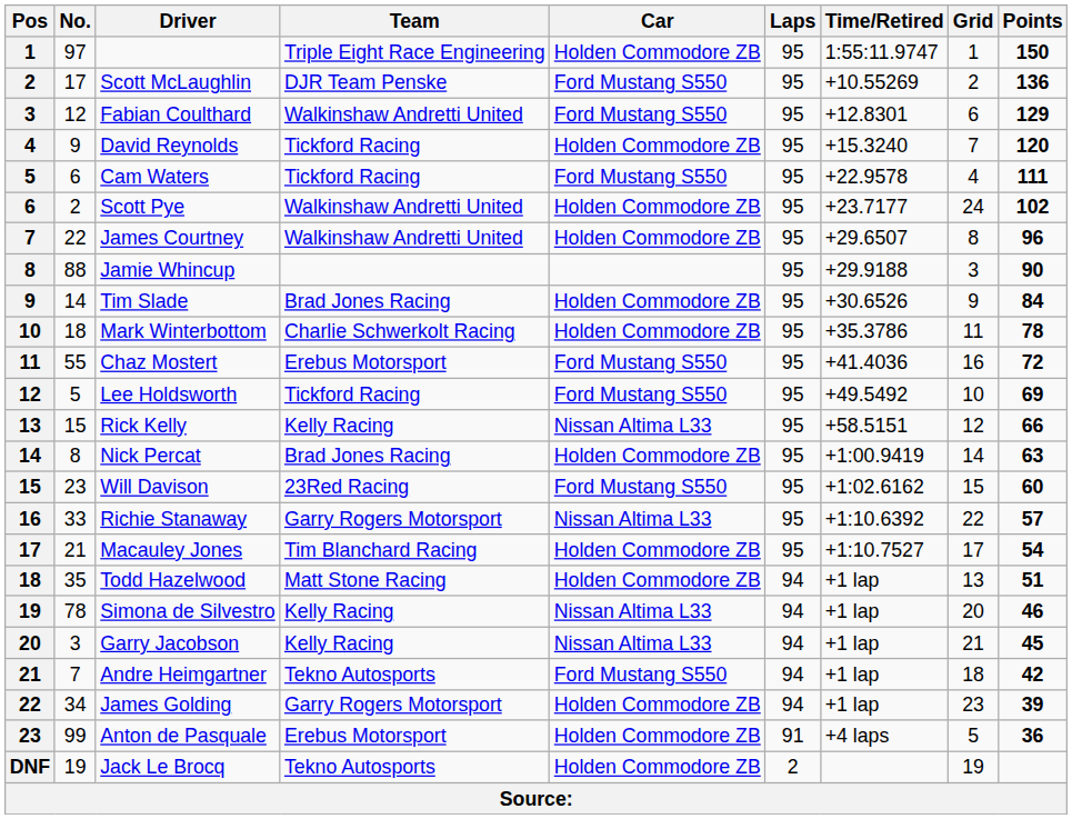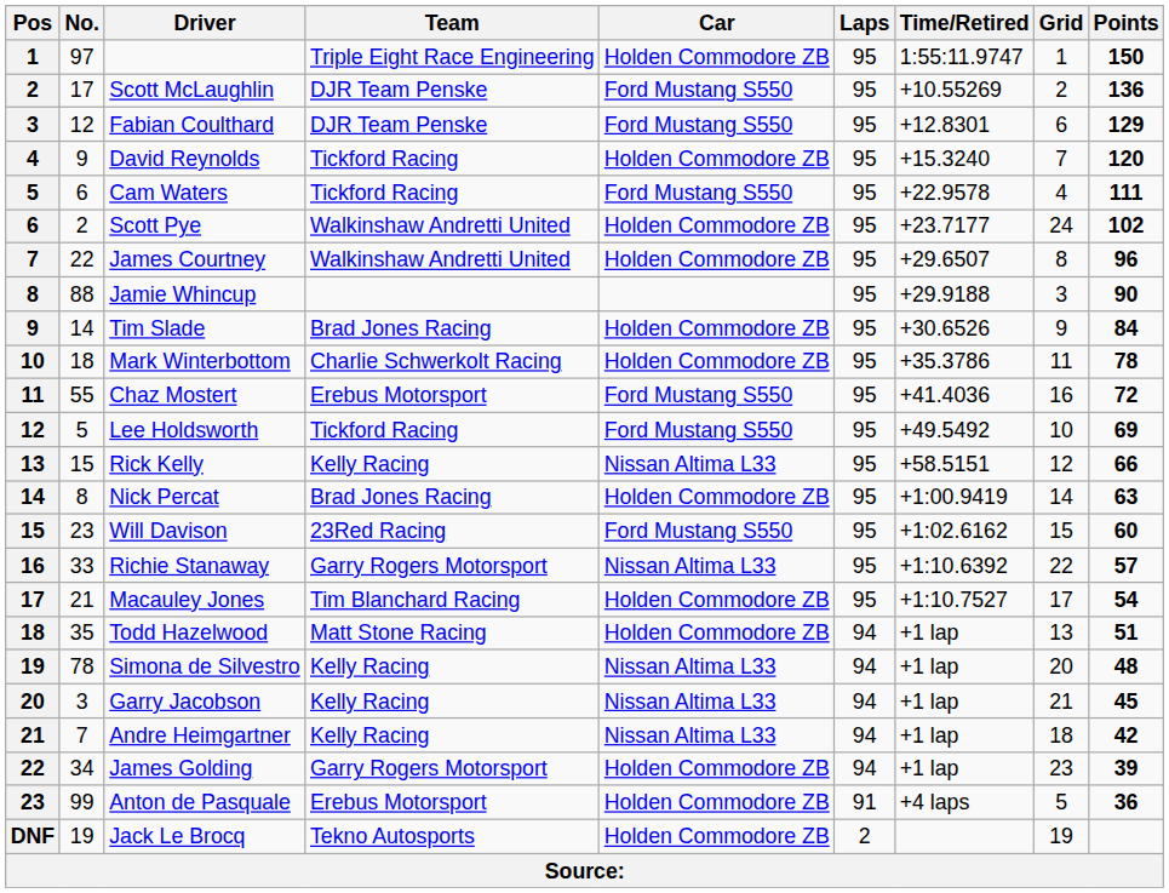Fabian Coulthard | Team: Walkinshaw Andretti United -> DJR Team Penske
Simona de Silvestro | Points: 46 -> 48
Andre Heimgartner | Team: Tekno Autosports -> Kelly Racing
Andre Heimgartner | Car: Ford Mustang S550 -> Nissan Altima L33
